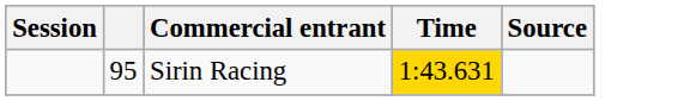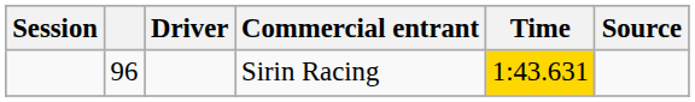+ column: Driver
Sirin Racing | column 2: 95 -> 96
